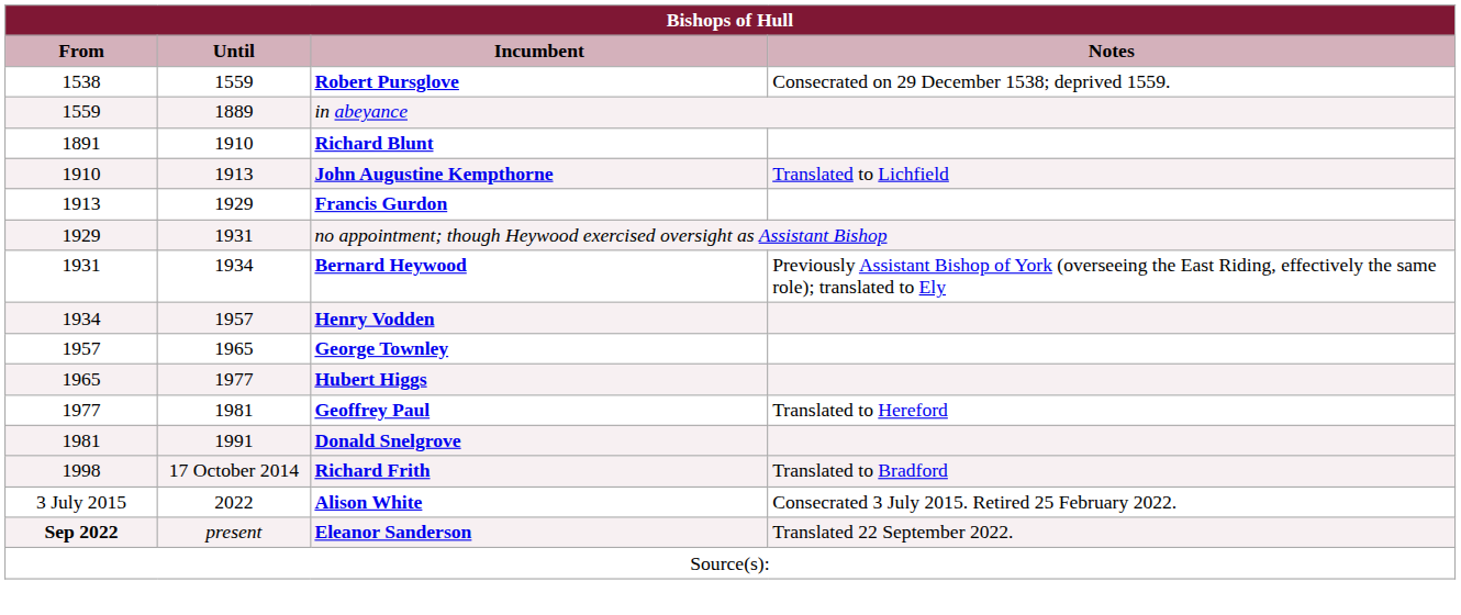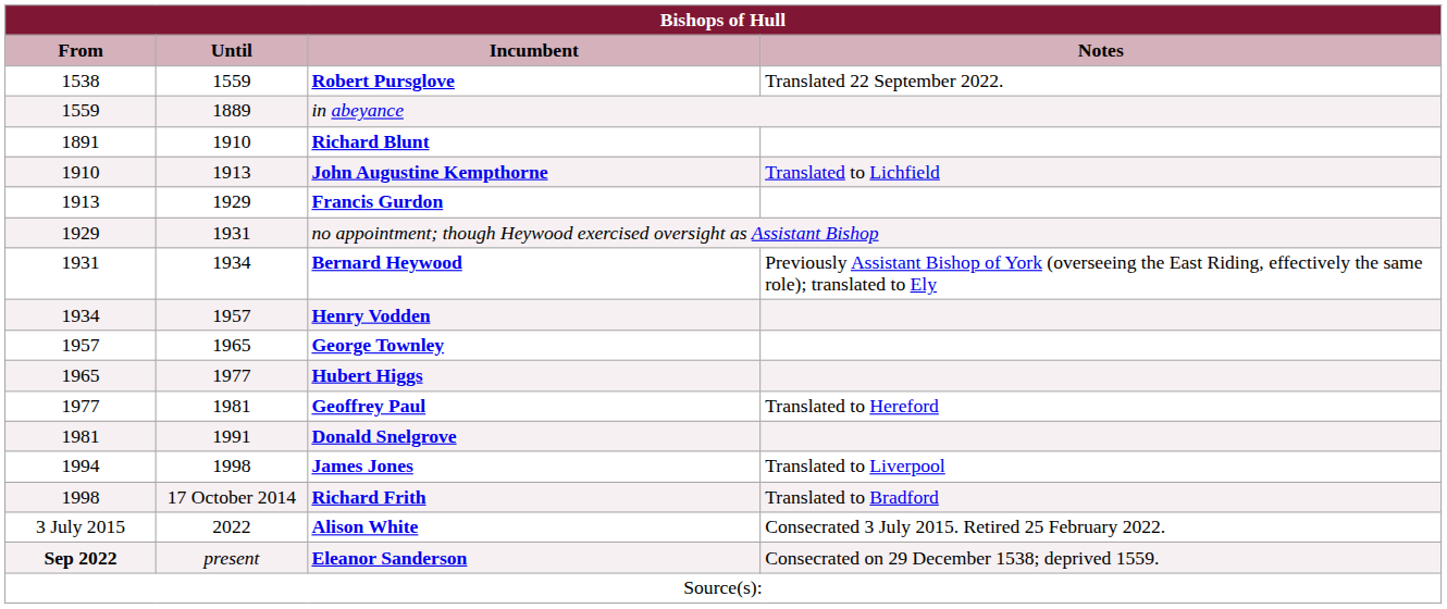Robert Pursglove | Notes: Consecrated on 29 December 1538; deprived 1559. -> Translated 22 September 2022.
+ row: 1994 | 1998 | James Jones | Translated to Liverpool
Eleanor Sanderson | Notes: Translated 22 September 2022. -> Consecrated on 29 December 1538; deprived 1559.
